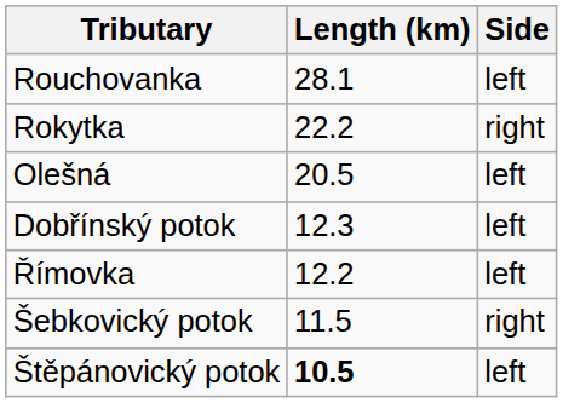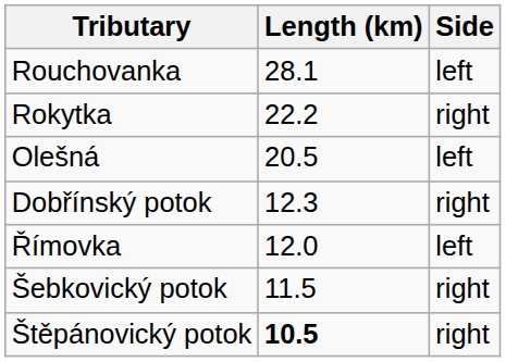Dobřínský potok | Side: left -> right
Římovka | Length (km): 12.2 -> 12.0
Štěpánovický potok | Side: left -> right
